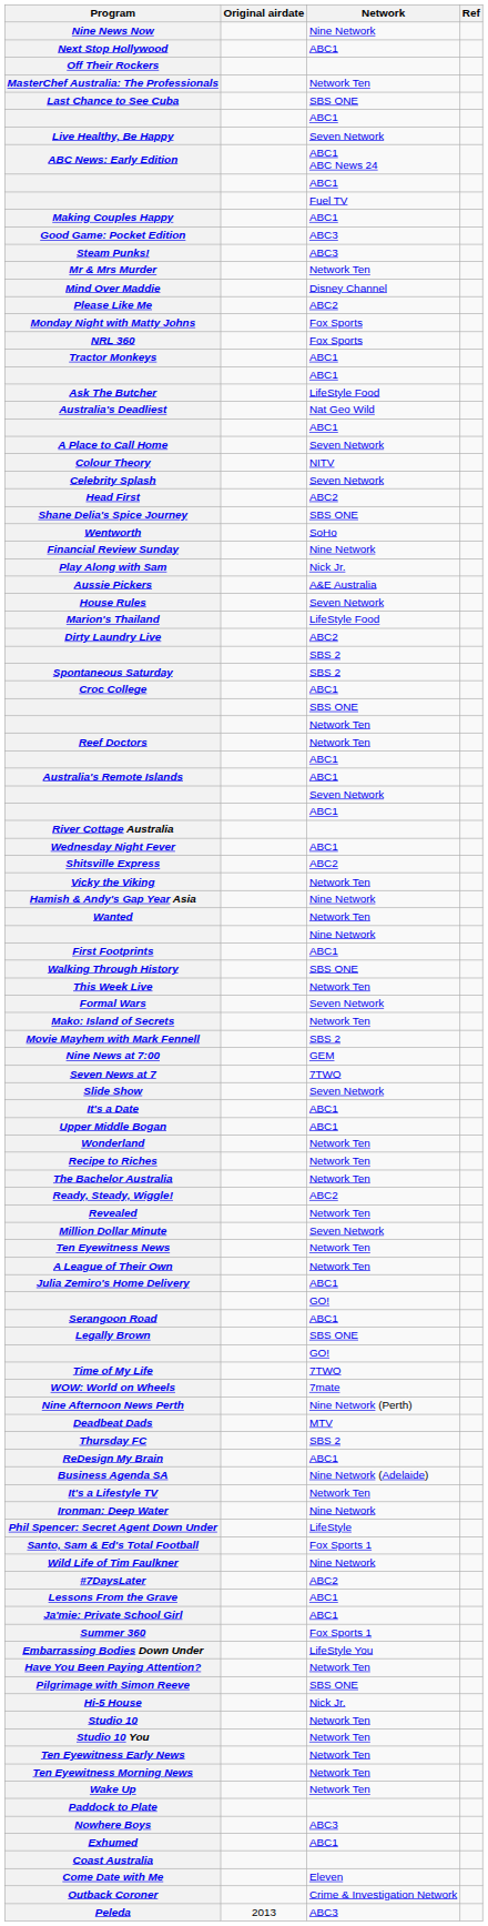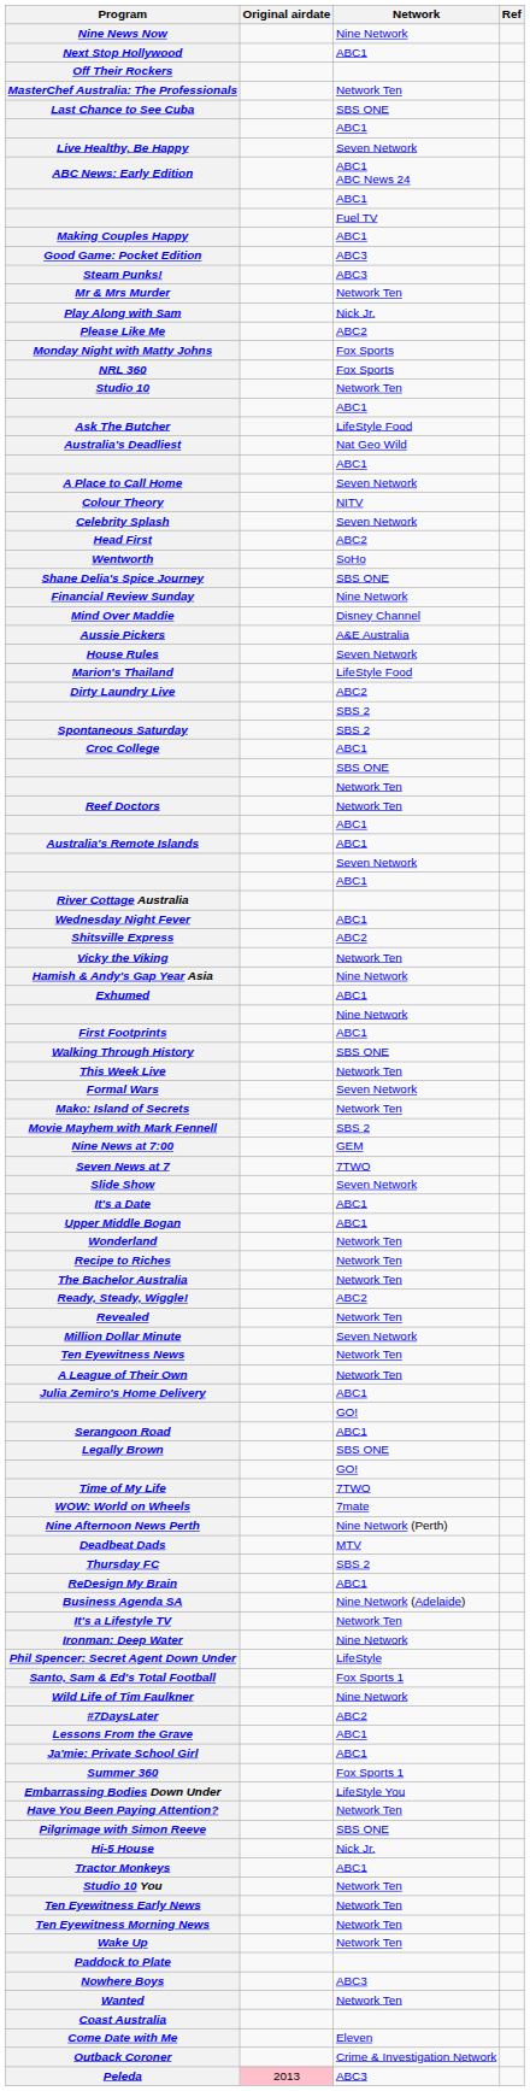rows swapped: Mind Over Maddie <-> Play Along with Sam
rows swapped: Tractor Monkeys <-> Studio 10
rows swapped: Wentworth <-> Shane Delia's Spice Journey
rows swapped: Wanted <-> Exhumed
Peleda | Original airdate: no background -> pink background
